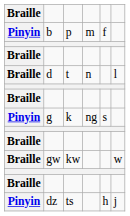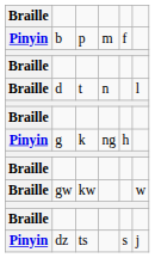g | column 5: s -> h
dz | column 5: h -> s
